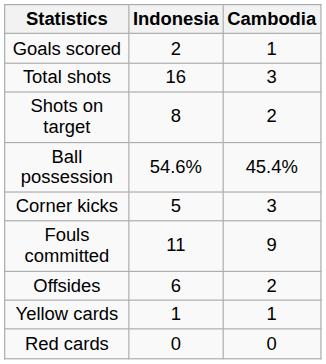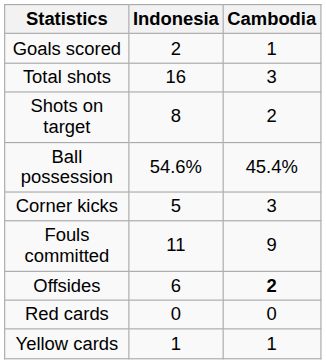Offsides | Cambodia: normal -> bold
rows swapped: Yellow cards <-> Red cards
